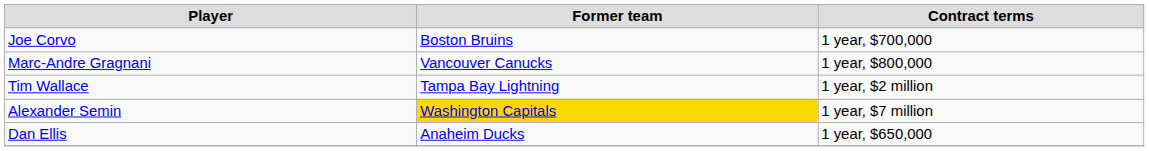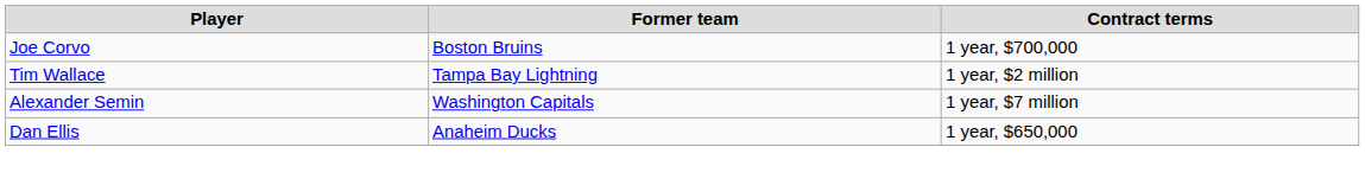- row: Marc-Andre Gragnani | Vancouver Canucks | 1 year, $800,000
Alexander Semin | Former team: gold background -> no background
